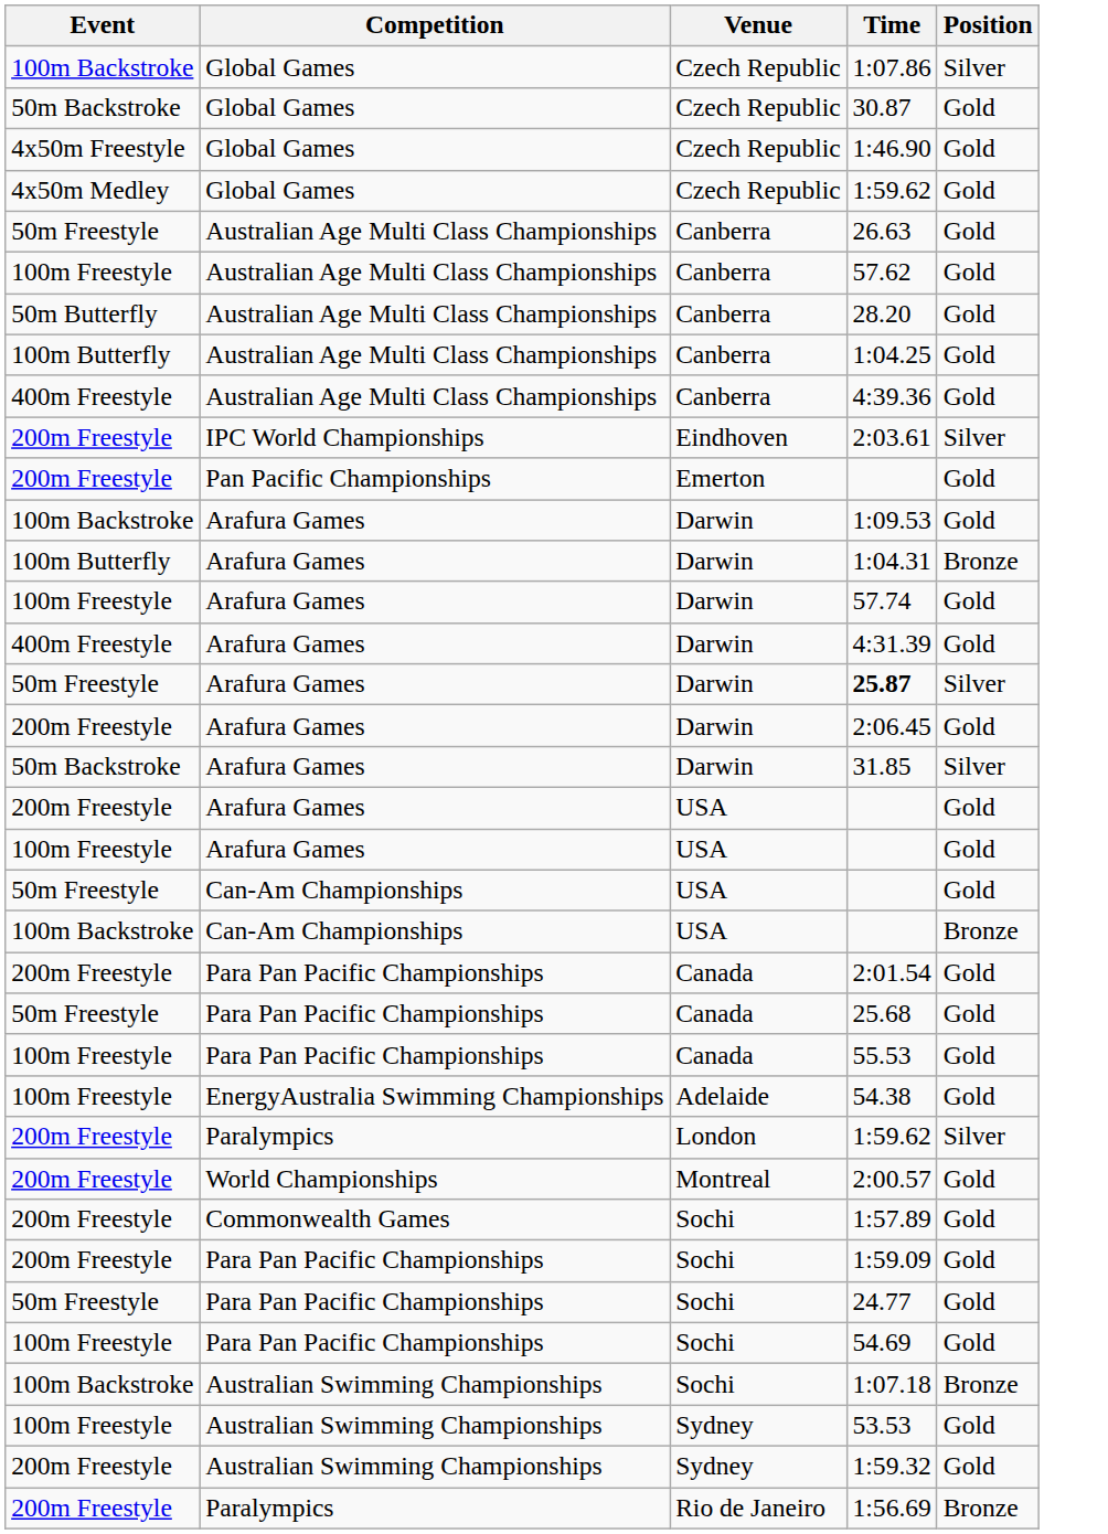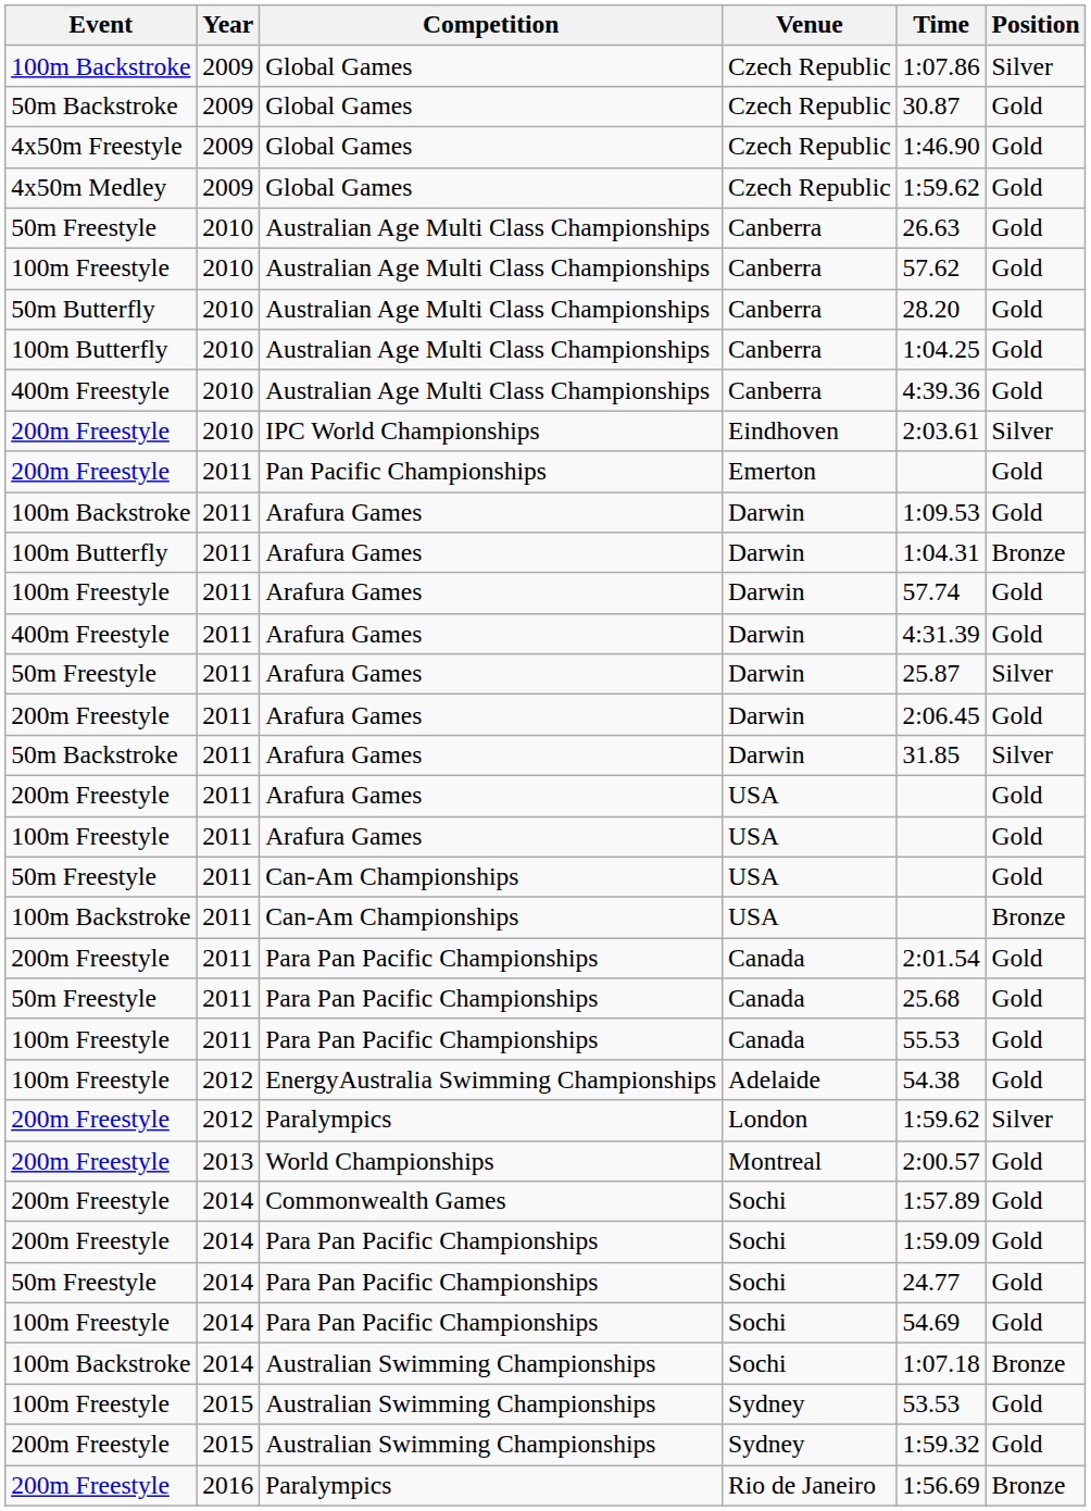+ column: Year | 2009 | 2009 | 2009 | 2009 | 2010 | 2010 | 2010 | 2010 | 2010 | 2010 | 2011 | 2011 | 2011 | 2011 | 2011 | 2011 | 2011 | 2011 | 2011 | 2011 | 2011 | 2011 | 2011 | 2011 | 2011 | 2012 | 2012 | 2013 | 2014 | 2014 | 2014 | 2014 | 2014 | 2015 | 2015 | 2016
50m Freestyle / Darwin | Time: bold -> normal
